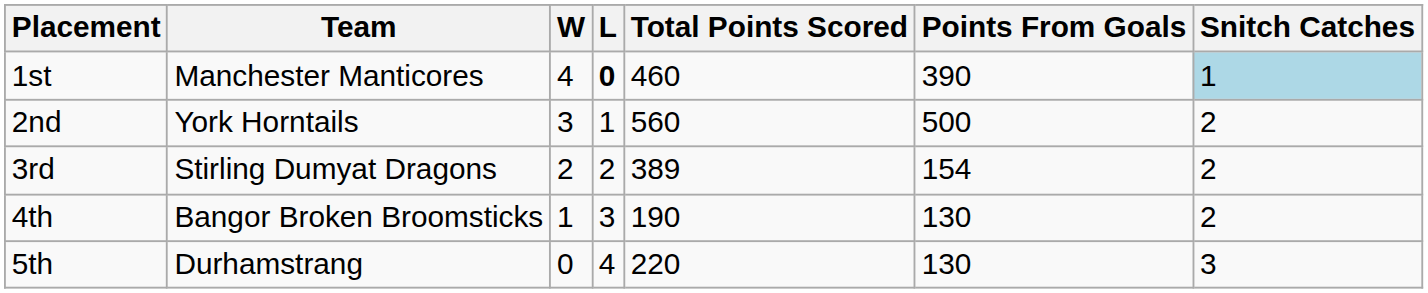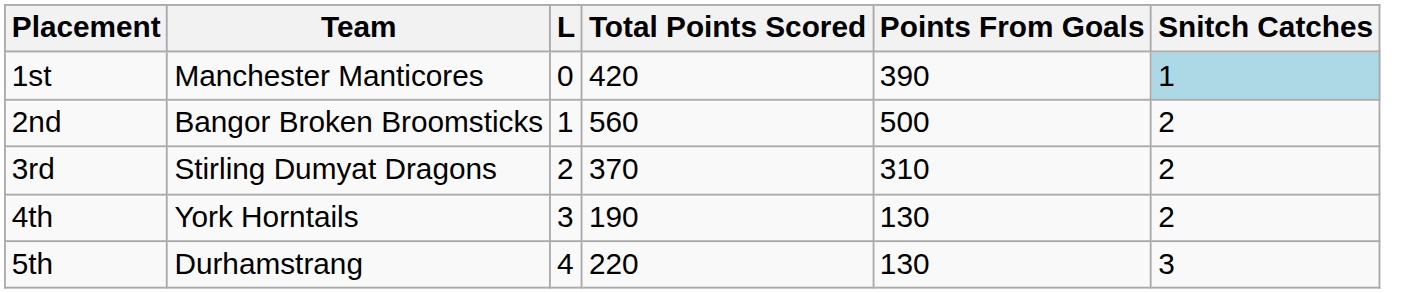- column: W | 4 | 3 | 2 | 1 | 0
1st | L: bold -> normal
1st | Total Points Scored: 460 -> 420
2nd | Team: York Horntails -> Bangor Broken Broomsticks
3rd | Total Points Scored: 389 -> 370
3rd | Points From Goals: 154 -> 310
4th | Team: Bangor Broken Broomsticks -> York Horntails
